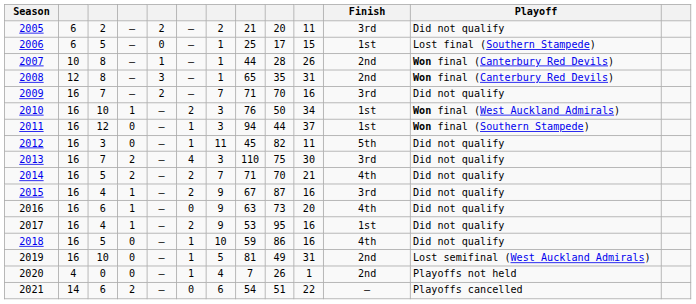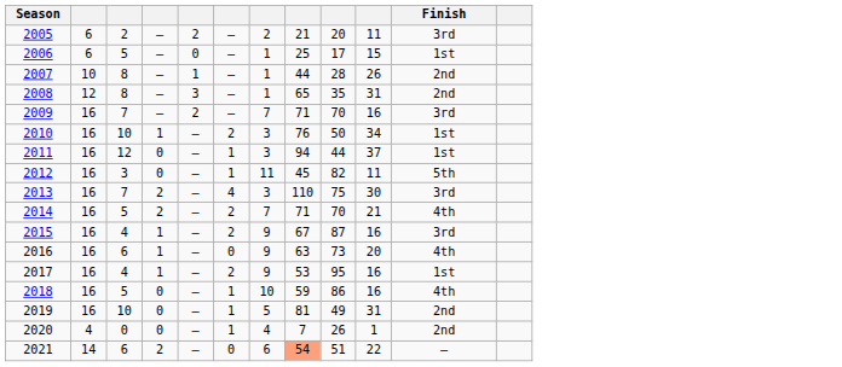- column: Playoff | Did not qualify | Lost final (Southern Stampede) | Won final (Canterbury Red Devils) | Won final (Canterbury Red Devils) | Did not qualify | Won final (West Auckland Admirals) | Won final (Southern Stampede) | Did not qualify | Did not qualify | Did not qualify | Did not qualify | Did not qualify | Did not qualify | Did not qualify | Lost semifinal (West Auckland Admirals) | Playoffs not held | Playoffs cancelled
2021 | column 8: no background -> lightsalmon background
